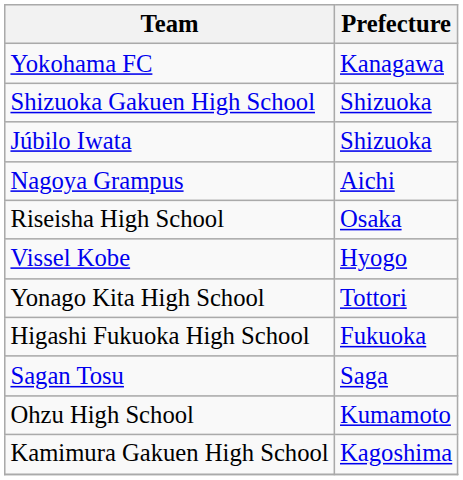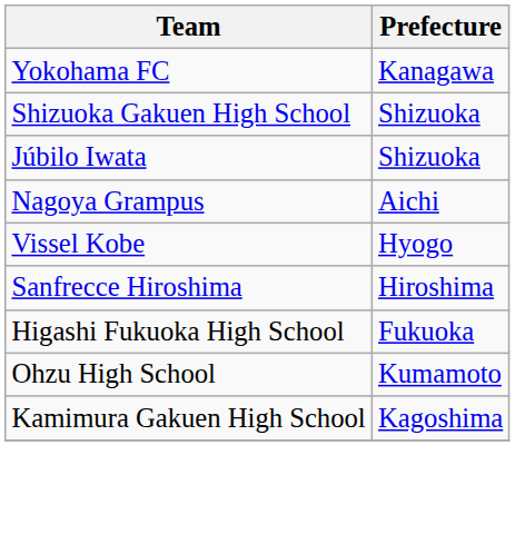- row: Riseisha High School | Osaka
- row: Yonago Kita High School | Tottori
+ row: Sanfrecce Hiroshima | Hiroshima
- row: Sagan Tosu | Saga
